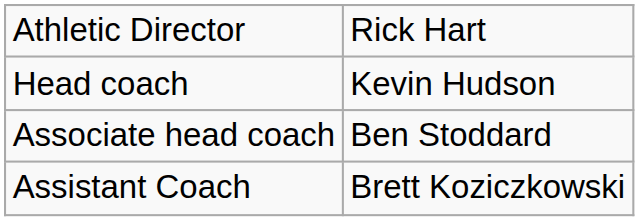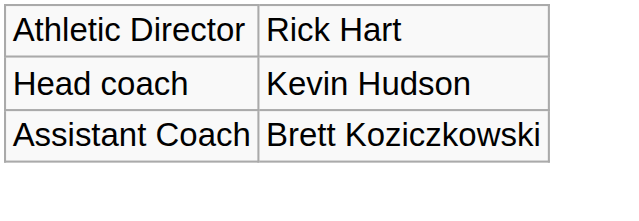- row: Associate head coach | Ben Stoddard
